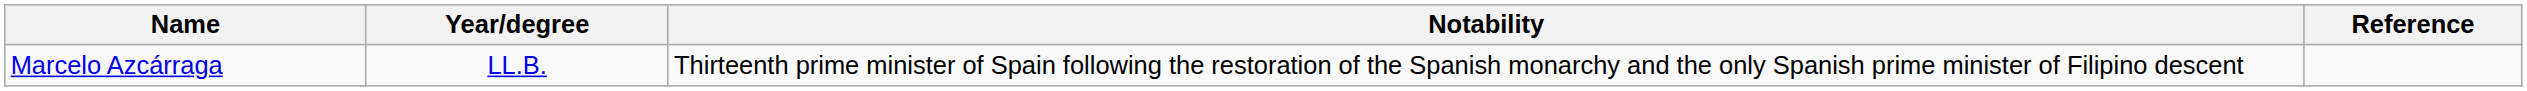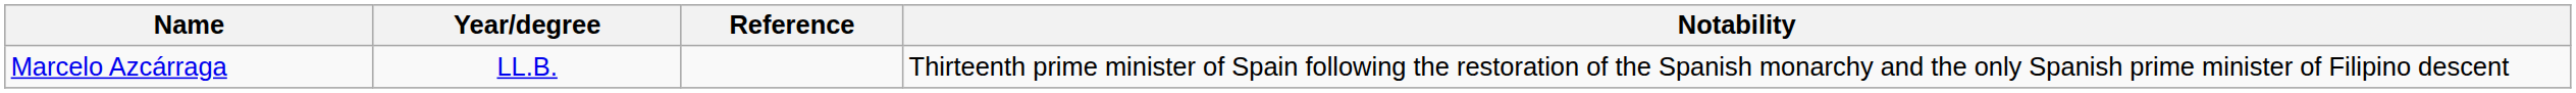columns swapped: Notability <-> Reference
